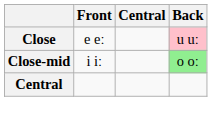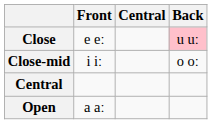Close-mid | Back: lightgreen background -> no background
+ row: Open | a aː
